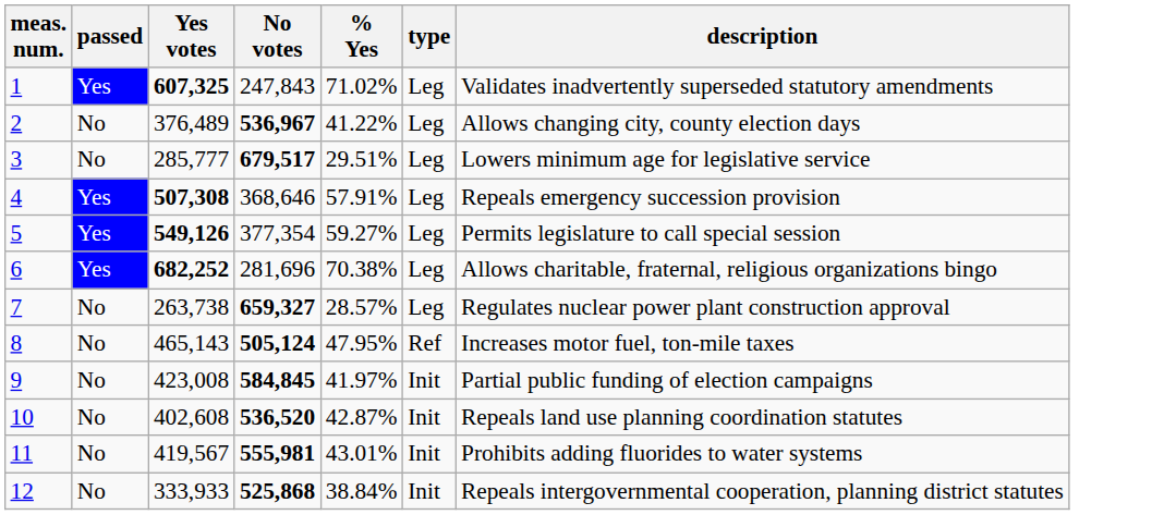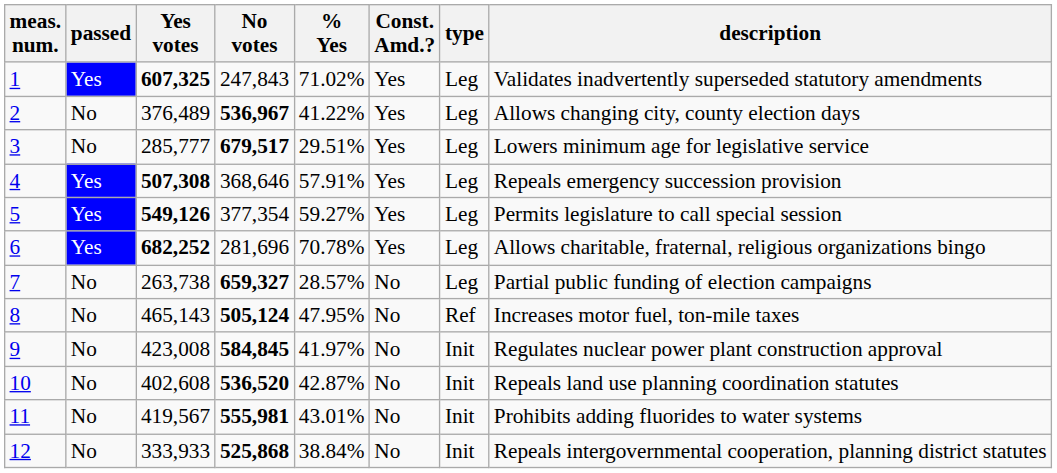+ column: Const. Amd.? | Yes | Yes | Yes | Yes | Yes | Yes | No | No | No | No | No | No
6 | % Yes: 70.38% -> 70.78%
7 | description: Regulates nuclear power plant construction approval -> Partial public funding of election campaigns
9 | description: Partial public funding of election campaigns -> Regulates nuclear power plant construction approval
